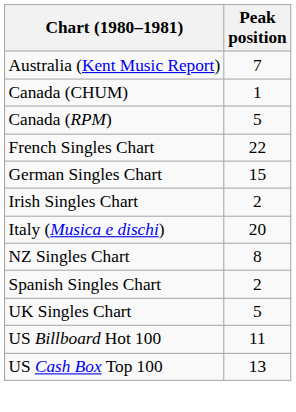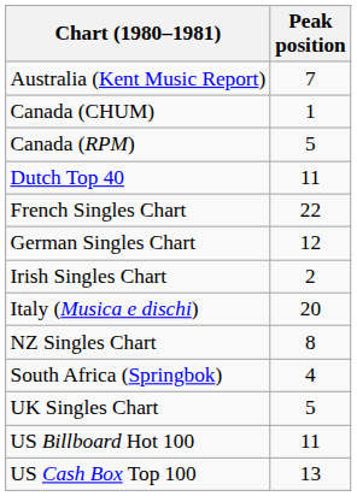+ row: Dutch Top 40 | 11
German Singles Chart | Peak position: 15 -> 12
+ row: South Africa (Springbok) | 4
- row: Spanish Singles Chart | 2
